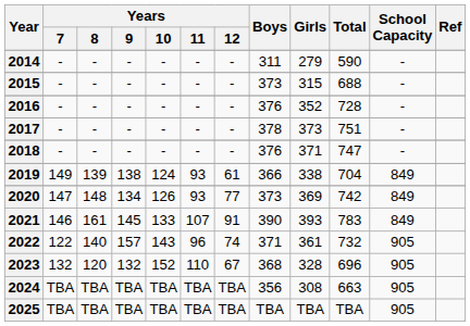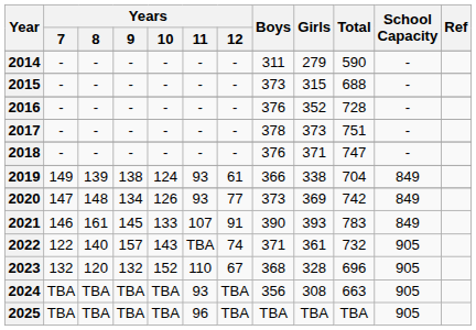2022 | Years / 11: 96 -> TBA
2024 | Years / 11: TBA -> 93
2025 | Years / 11: TBA -> 96
